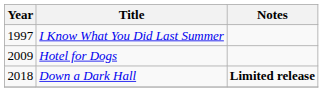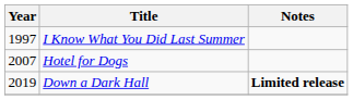Hotel for Dogs | Year: 2009 -> 2007
Down a Dark Hall | Year: 2018 -> 2019
